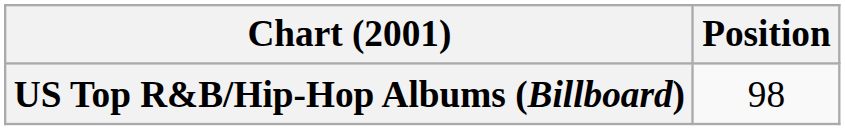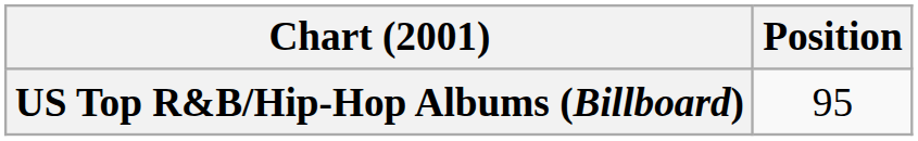US Top R&B/Hip-Hop Albums (Billboard) | Position: 98 -> 95
